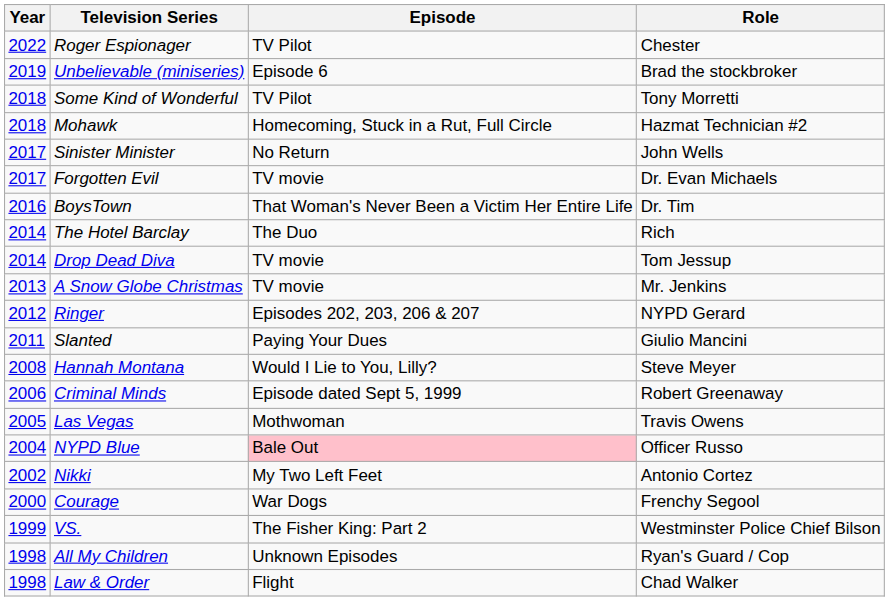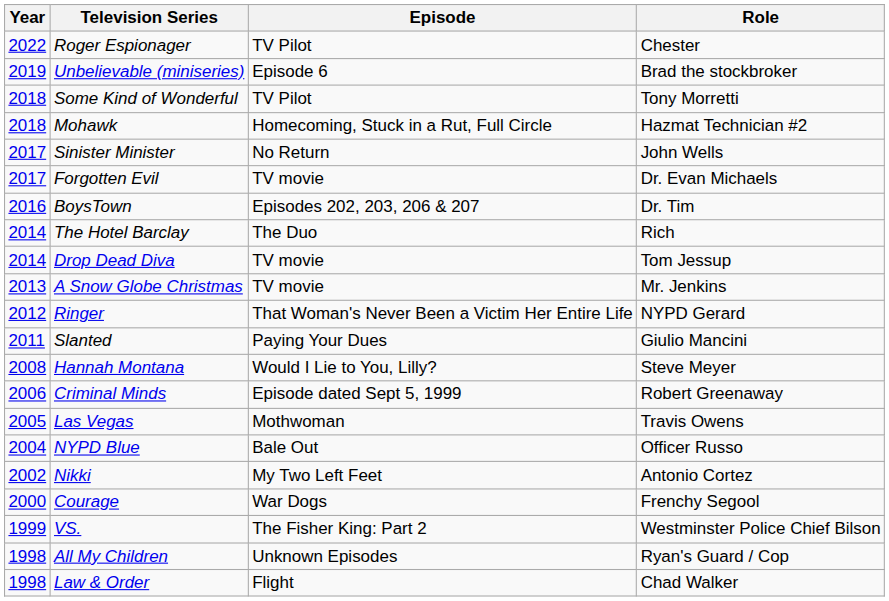BoysTown | Episode: That Woman's Never Been a Victim Her Entire Life -> Episodes 202, 203, 206 & 207
Ringer | Episode: Episodes 202, 203, 206 & 207 -> That Woman's Never Been a Victim Her Entire Life
NYPD Blue | Episode: pink background -> no background
